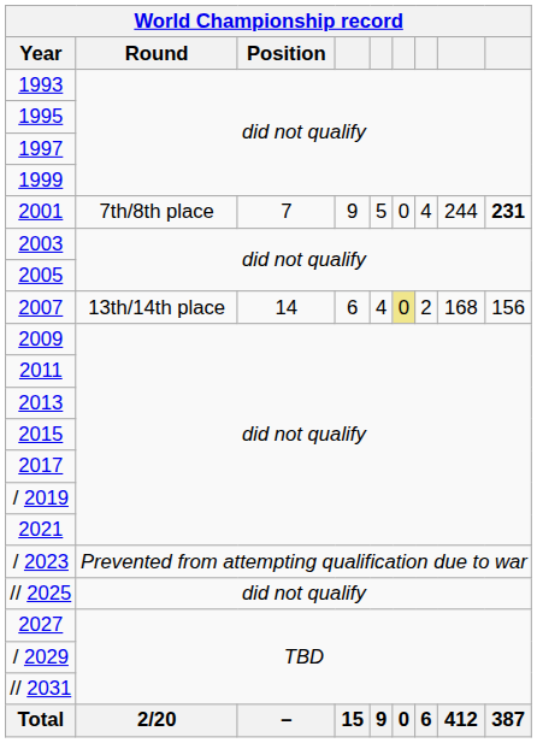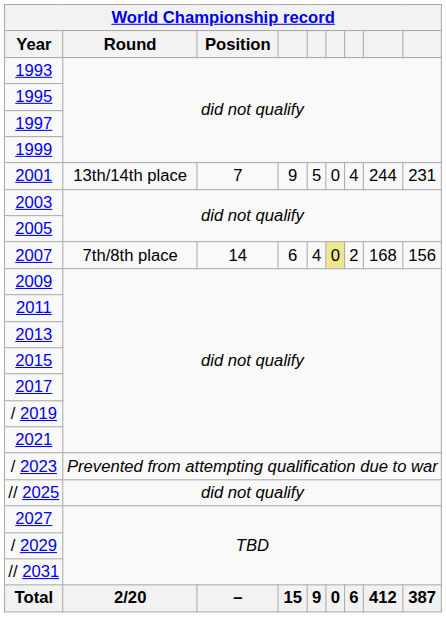2001 | Round: 7th/8th place -> 13th/14th place
2001 | column 9: bold -> normal
2007 | Round: 13th/14th place -> 7th/8th place
